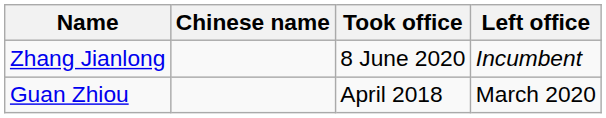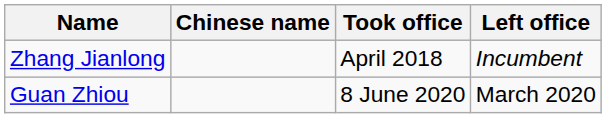Zhang Jianlong | Took office: 8 June 2020 -> April 2018
Guan Zhiou | Took office: April 2018 -> 8 June 2020
